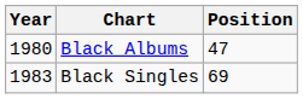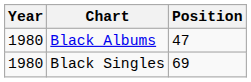Black Singles | Year: 1983 -> 1980
